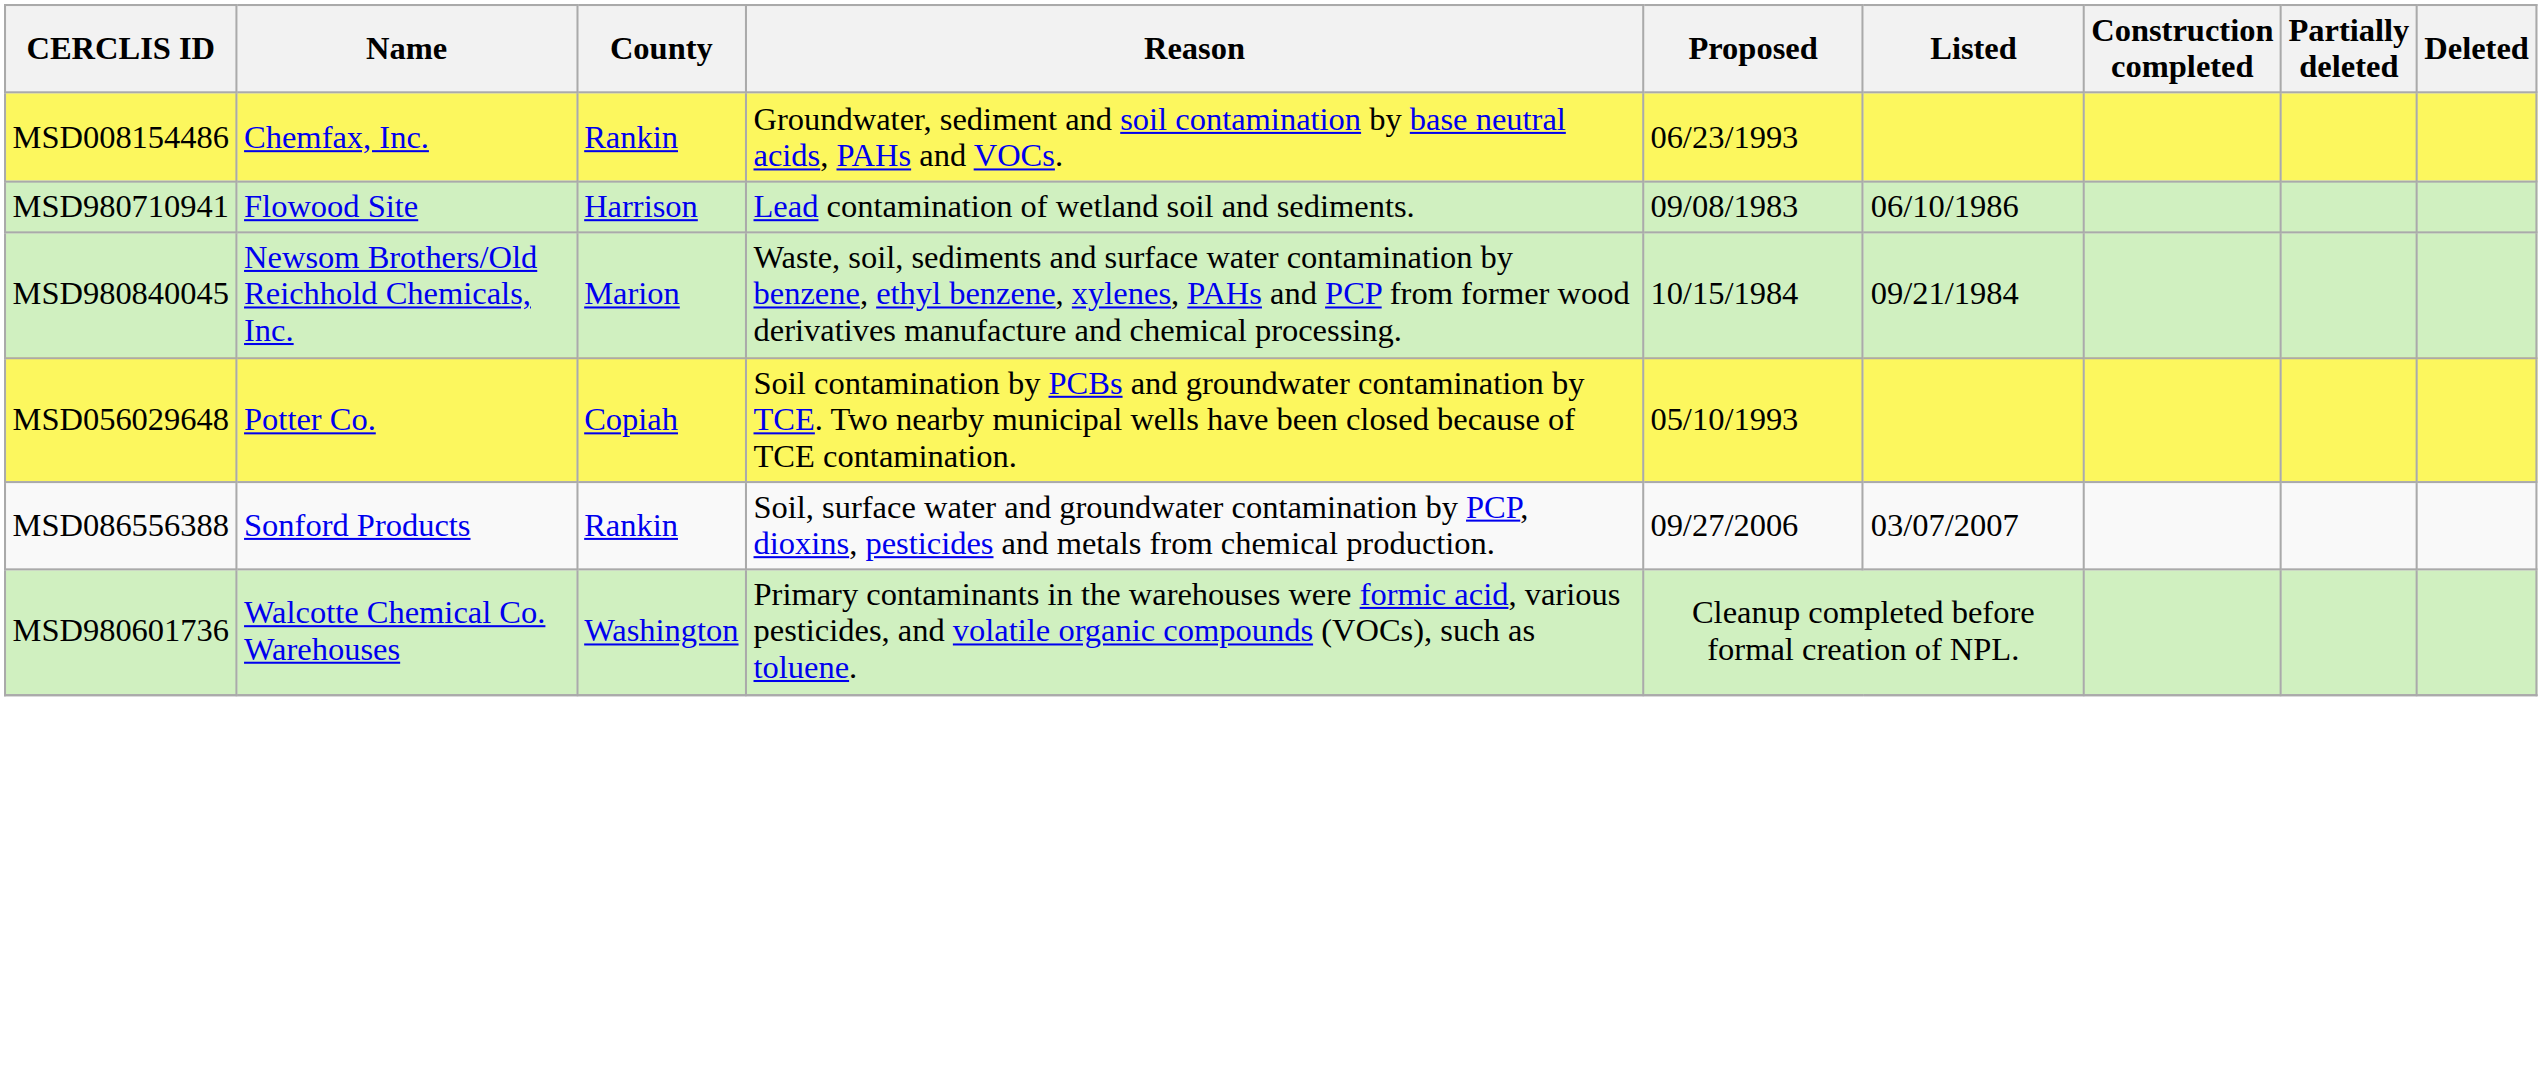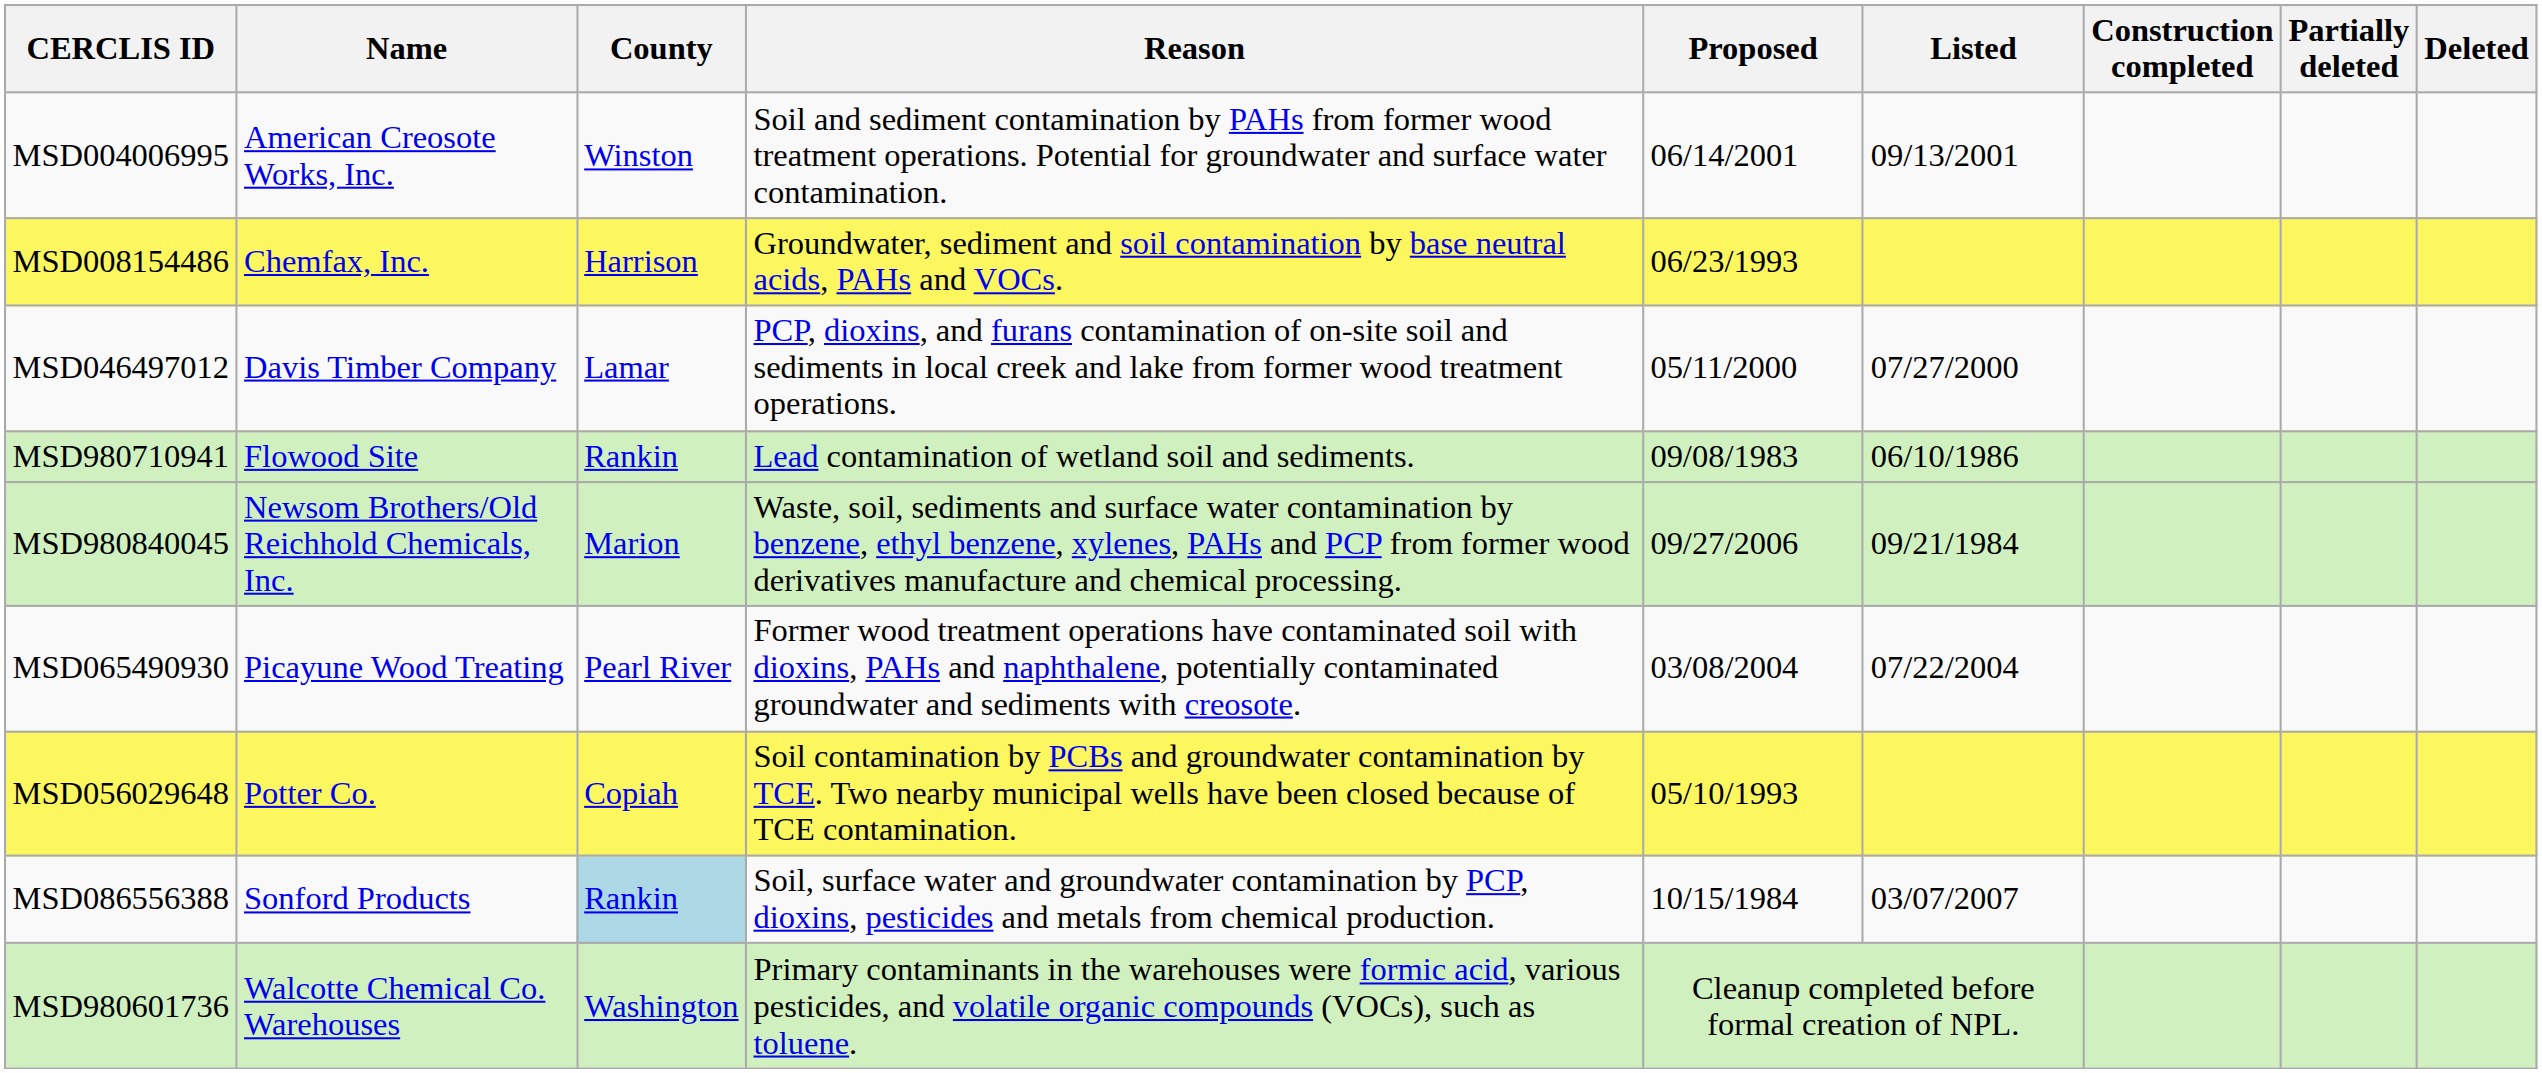+ row: MSD004006995 | American Creosote Works, Inc. | Winston | Soil and sediment contamination by PAHs from former wood treatment operations. Potential for groundwater and surface water contamination. | 06/14/2001 | 09/13/2001
MSD008154486 | County: Rankin -> Harrison
+ row: MSD046497012 | Davis Timber Company | Lamar | PCP, dioxins, and furans contamination of on-site soil and sediments in local creek and lake from former wood treatment operations. | 05/11/2000 | 07/27/2000
MSD980710941 | County: Harrison -> Rankin
MSD980840045 | Proposed: 10/15/1984 -> 09/27/2006
+ row: MSD065490930 | Picayune Wood Treating | Pearl River | Former wood treatment operations have contaminated soil with dioxins, PAHs and naphthalene, potentially contaminated groundwater and sediments with creosote. | 03/08/2004 | 07/22/2004
MSD086556388 | County: no background -> lightblue background
MSD086556388 | Proposed: 09/27/2006 -> 10/15/1984
